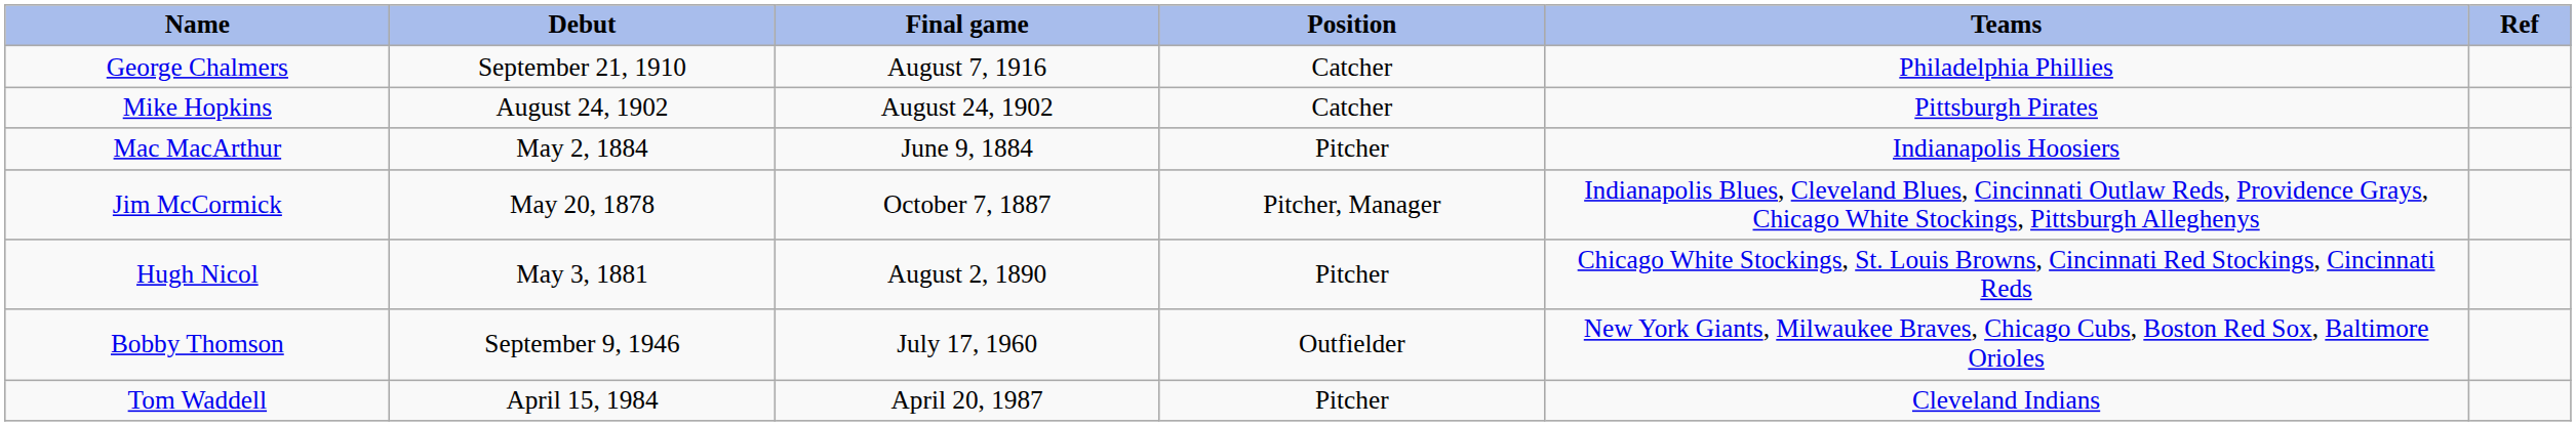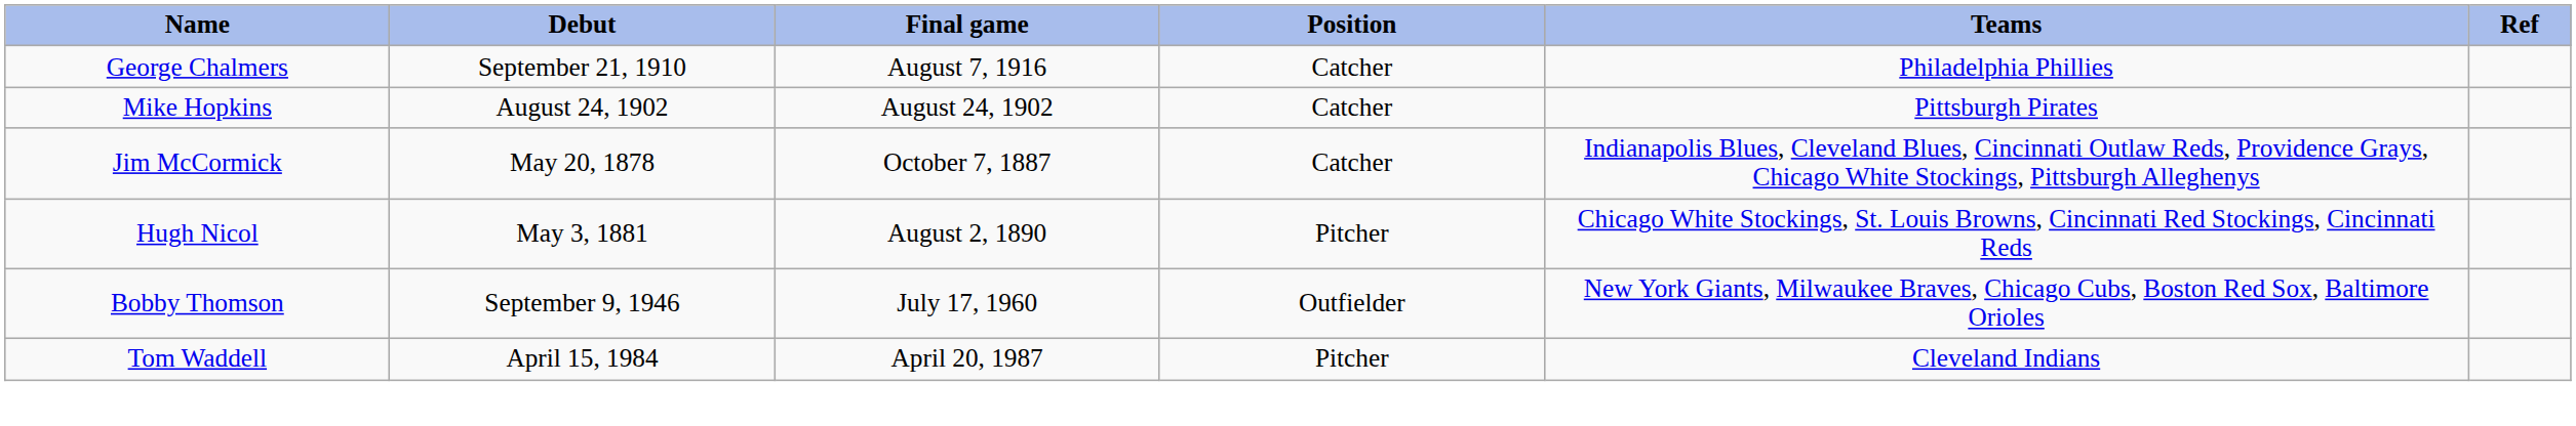- row: Mac MacArthur | May 2, 1884 | June 9, 1884 | Pitcher | Indianapolis Hoosiers
Jim McCormick | Position: Pitcher, Manager -> Catcher
